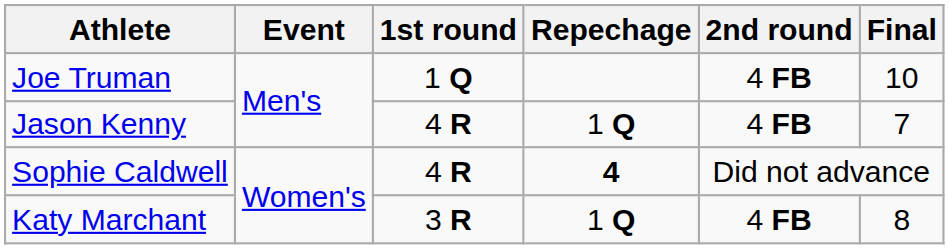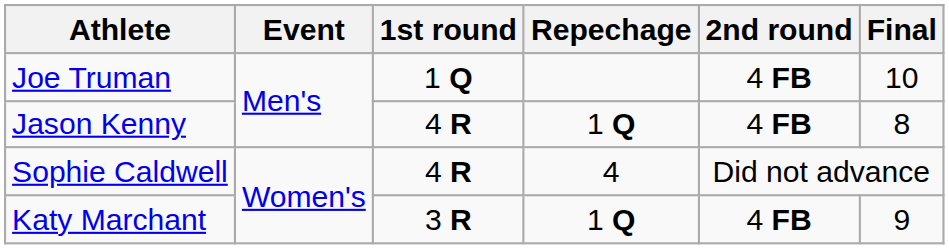Jason Kenny | Final: 7 -> 8
Sophie Caldwell | Repechage: bold -> normal
Katy Marchant | Final: 8 -> 9
